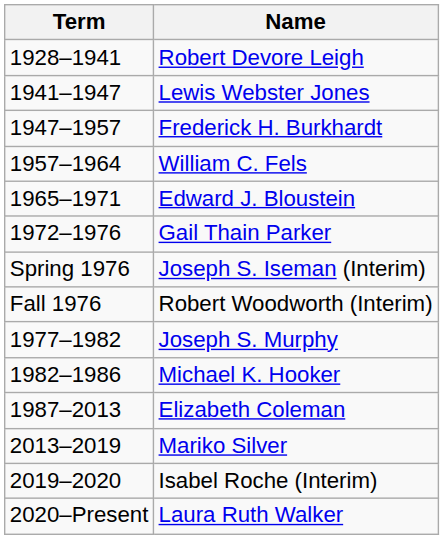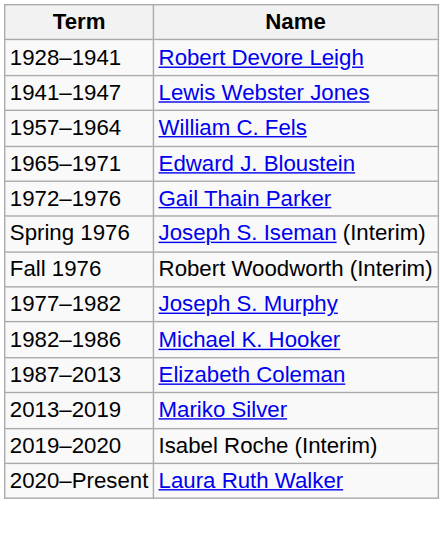- row: 1947–1957 | Frederick H. Burkhardt
